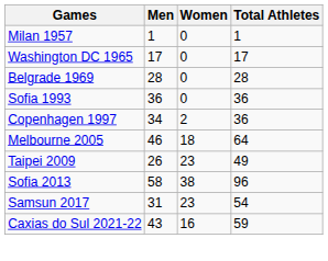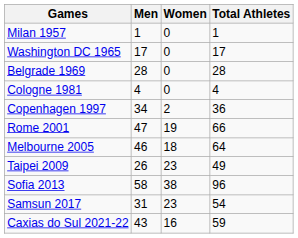+ row: Cologne 1981 | 4 | 0 | 4
- row: Sofia 1993 | 36 | 0 | 36
+ row: Rome 2001 | 47 | 19 | 66
